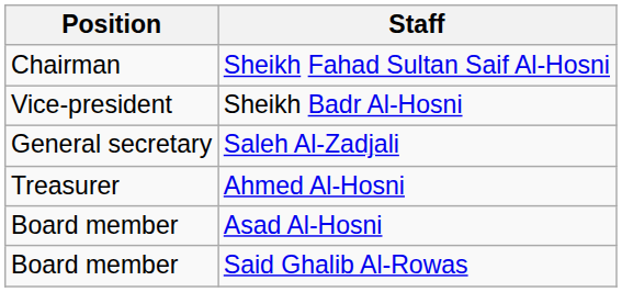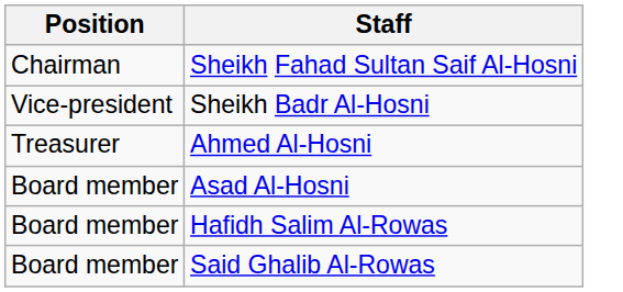- row: General secretary | Saleh Al-Zadjali
+ row: Board member | Hafidh Salim Al-Rowas
